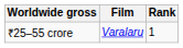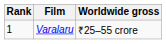columns swapped: Rank <-> Worldwide gross
